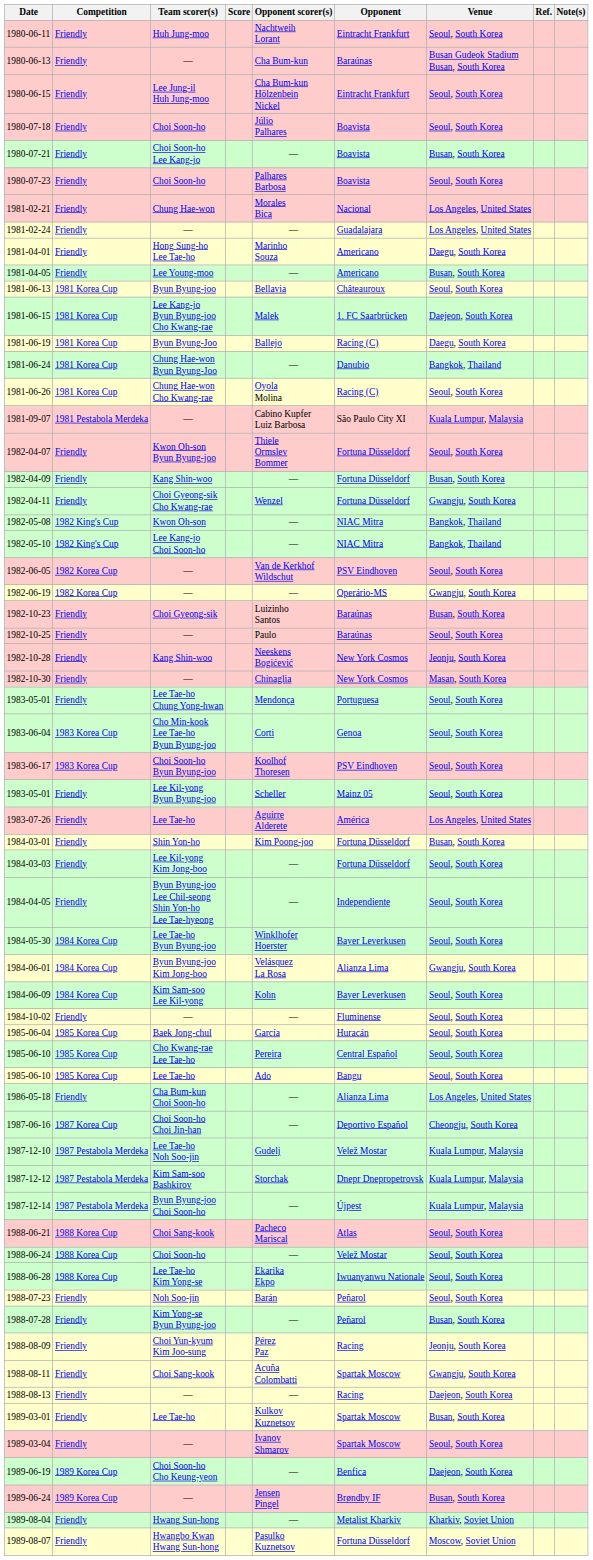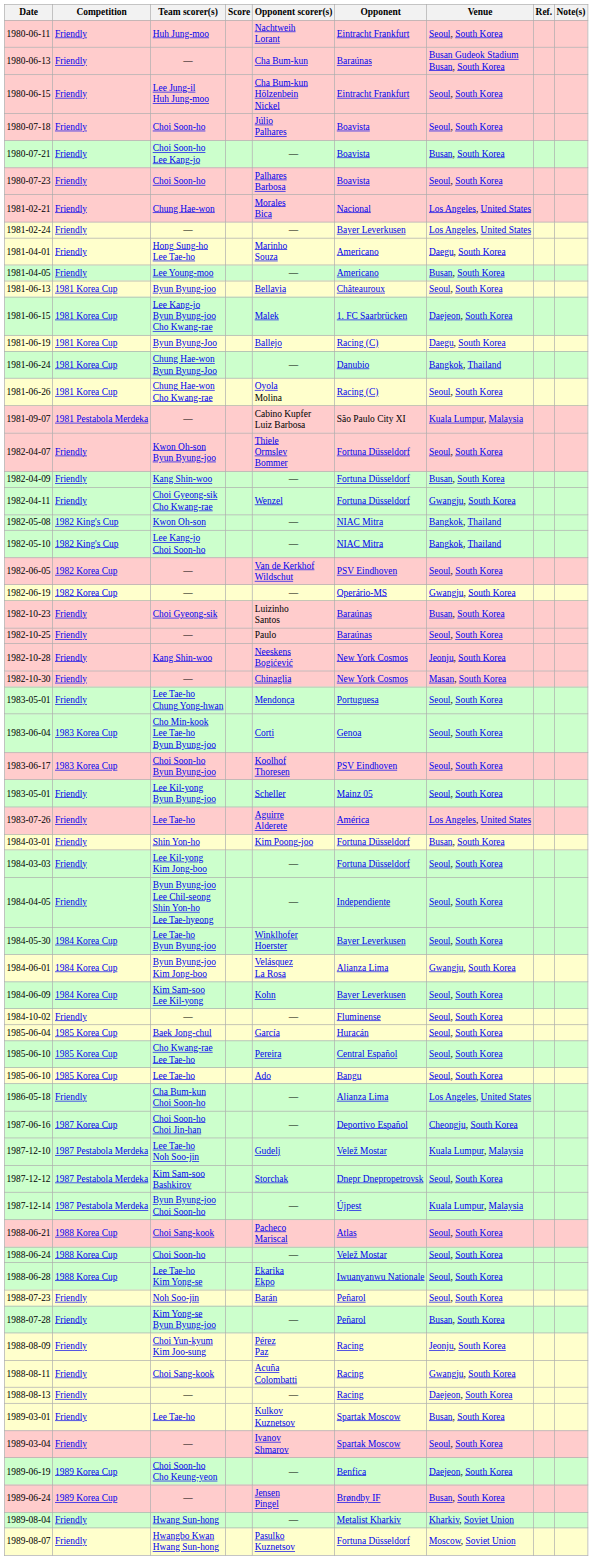1981-02-24 | Opponent: Guadalajara -> Bayer Leverkusen
1987-12-12 | Venue: Kuala Lumpur, Malaysia -> Seoul, South Korea
1988-08-11 | Opponent: Spartak Moscow -> Racing
